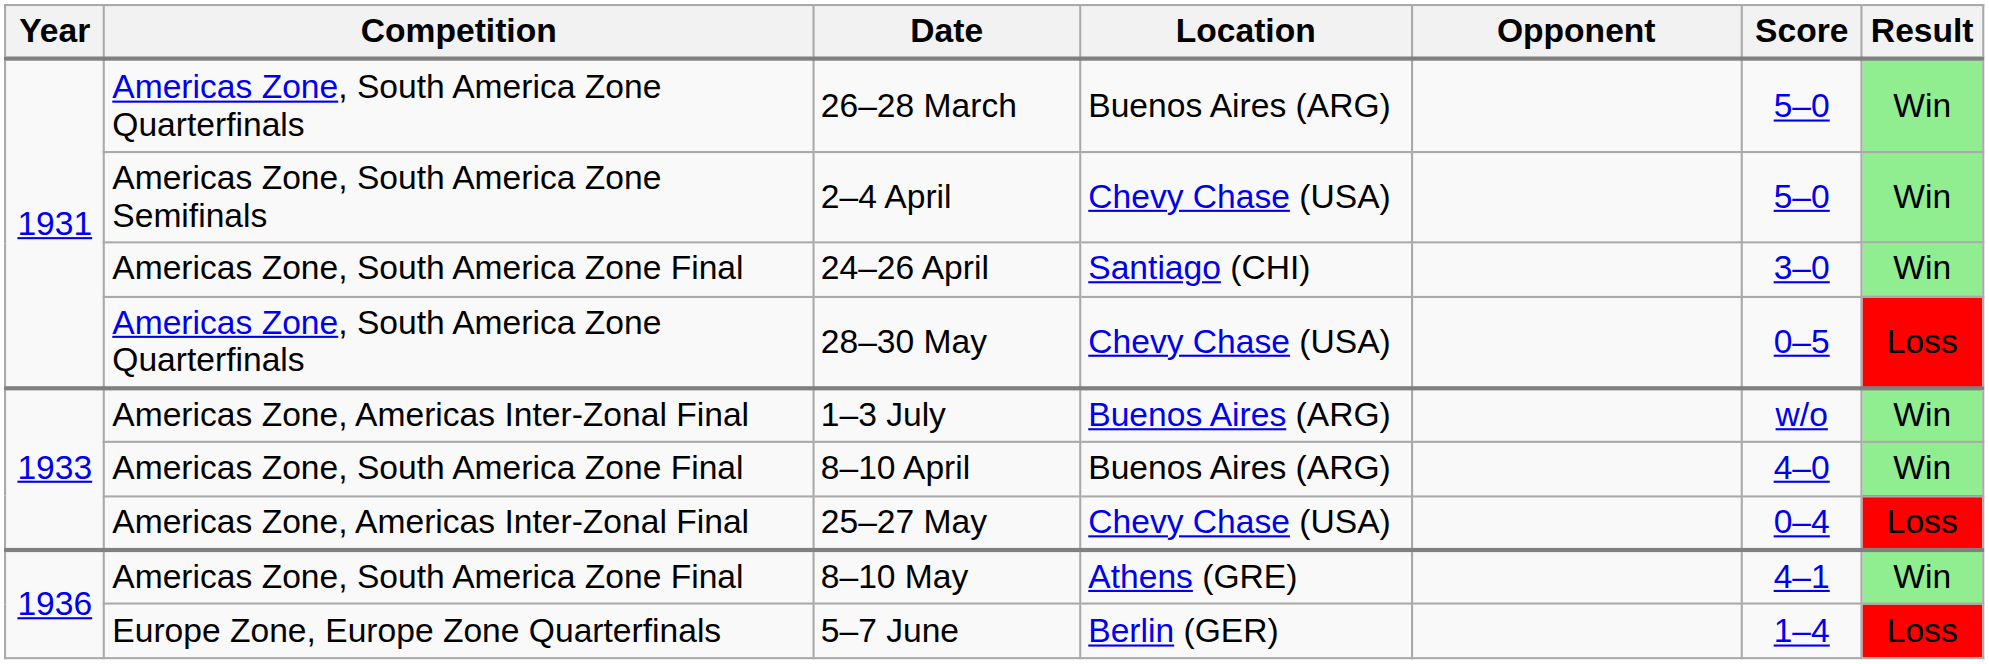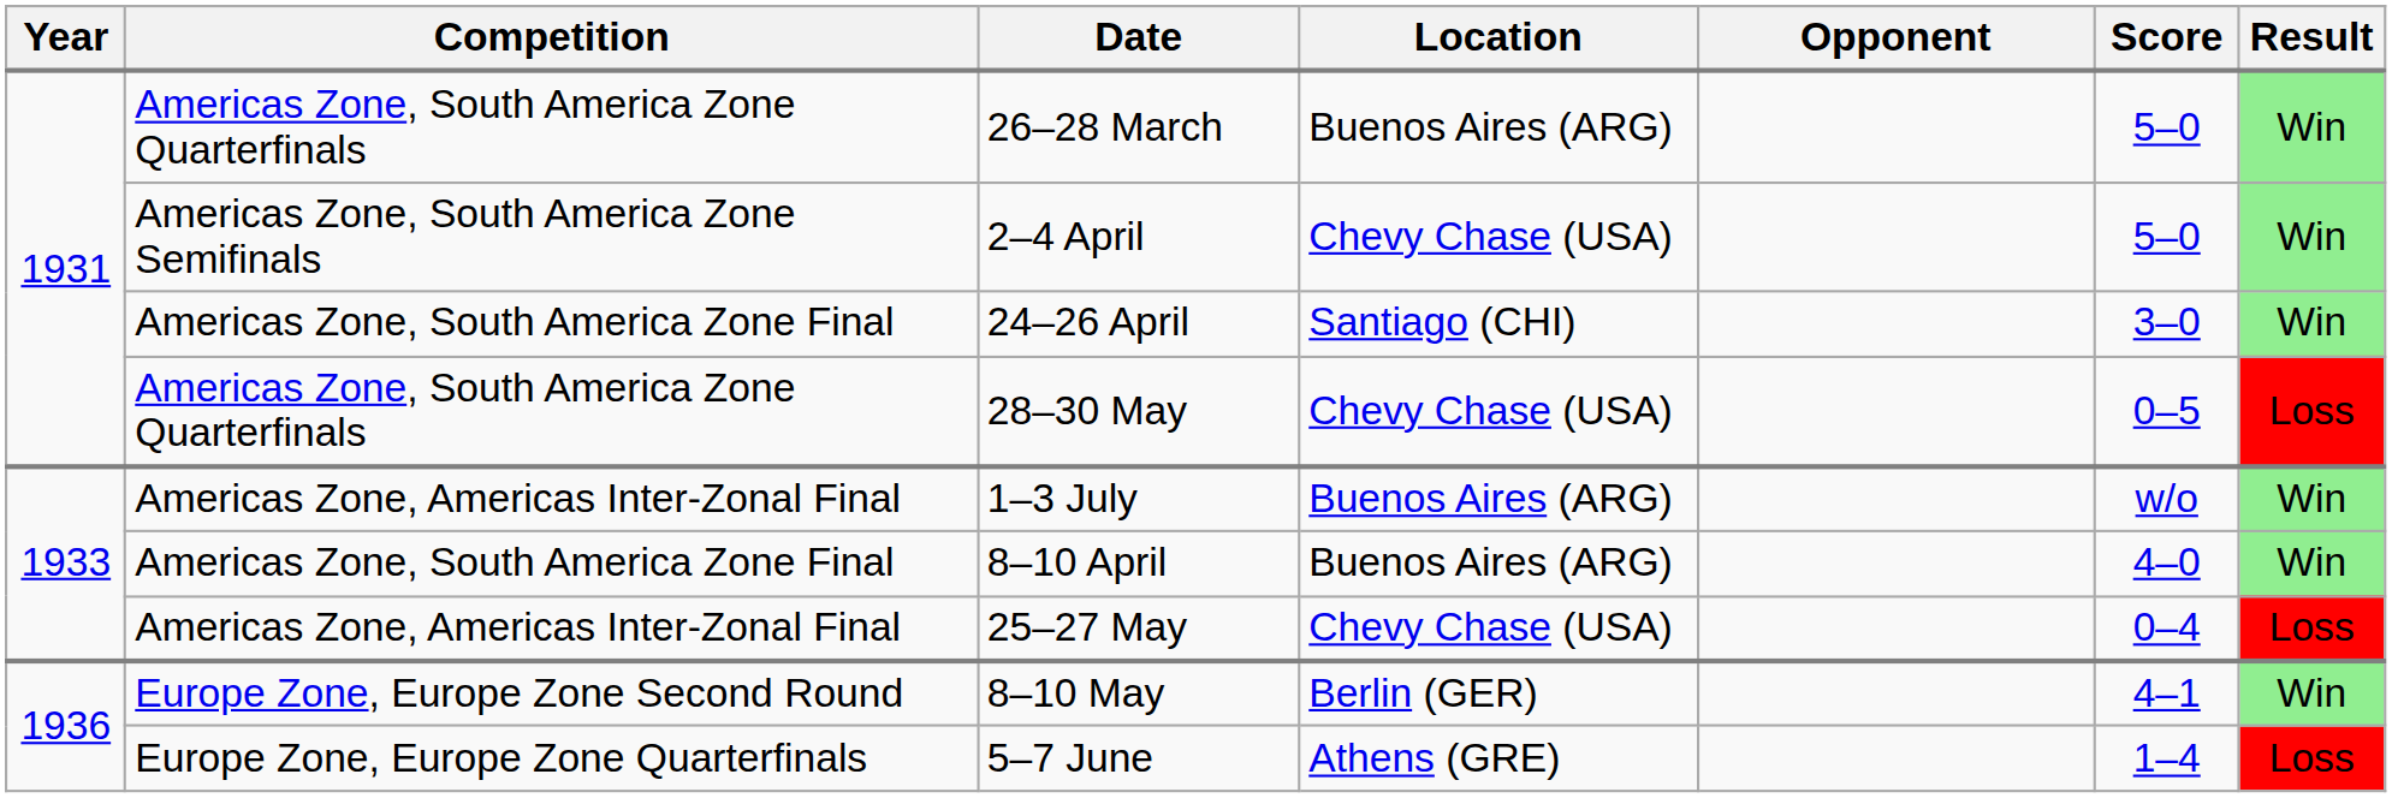8–10 May | Competition: Americas Zone, South America Zone Final -> Europe Zone, Europe Zone Second Round
8–10 May | Location: Athens (GRE) -> Berlin (GER)
5–7 June | Location: Berlin (GER) -> Athens (GRE)
